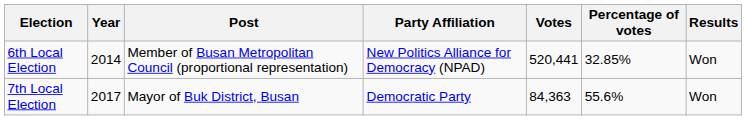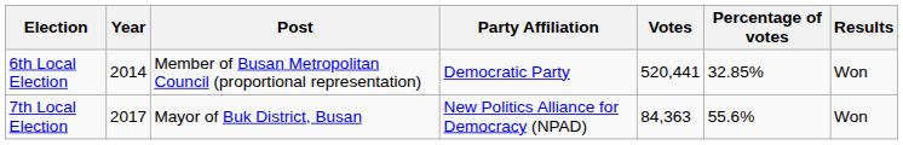6th Local Election | Party Affiliation: New Politics Alliance for Democracy (NPAD) -> Democratic Party
7th Local Election | Party Affiliation: Democratic Party -> New Politics Alliance for Democracy (NPAD)
